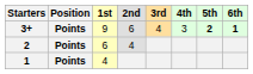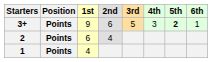3+ | 3rd: 4 -> 5
3+ | 6th: bold -> normal
